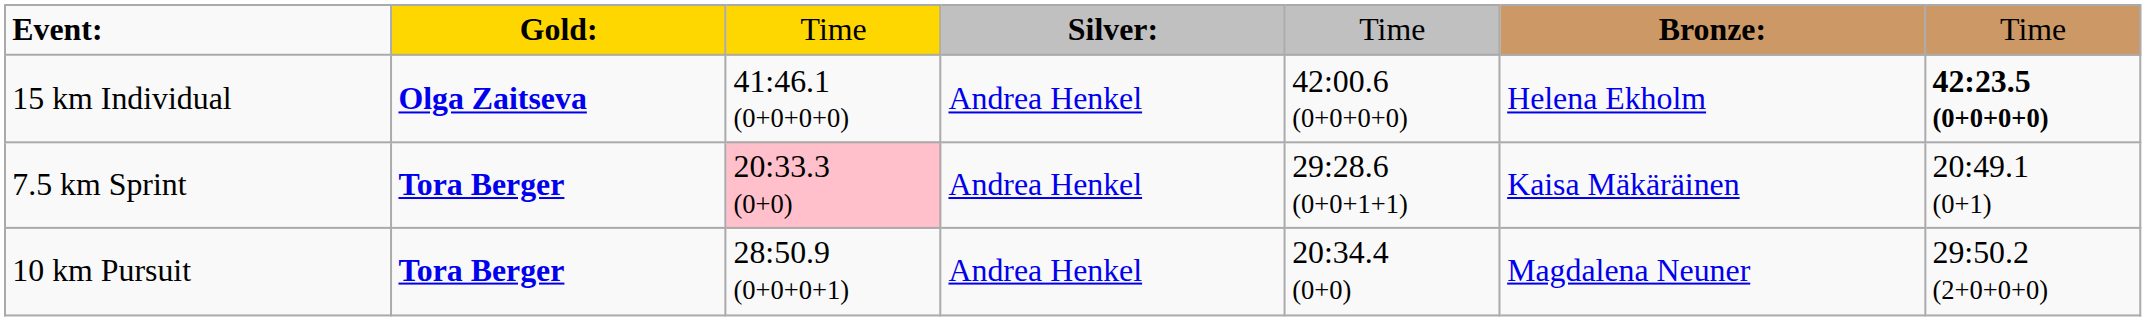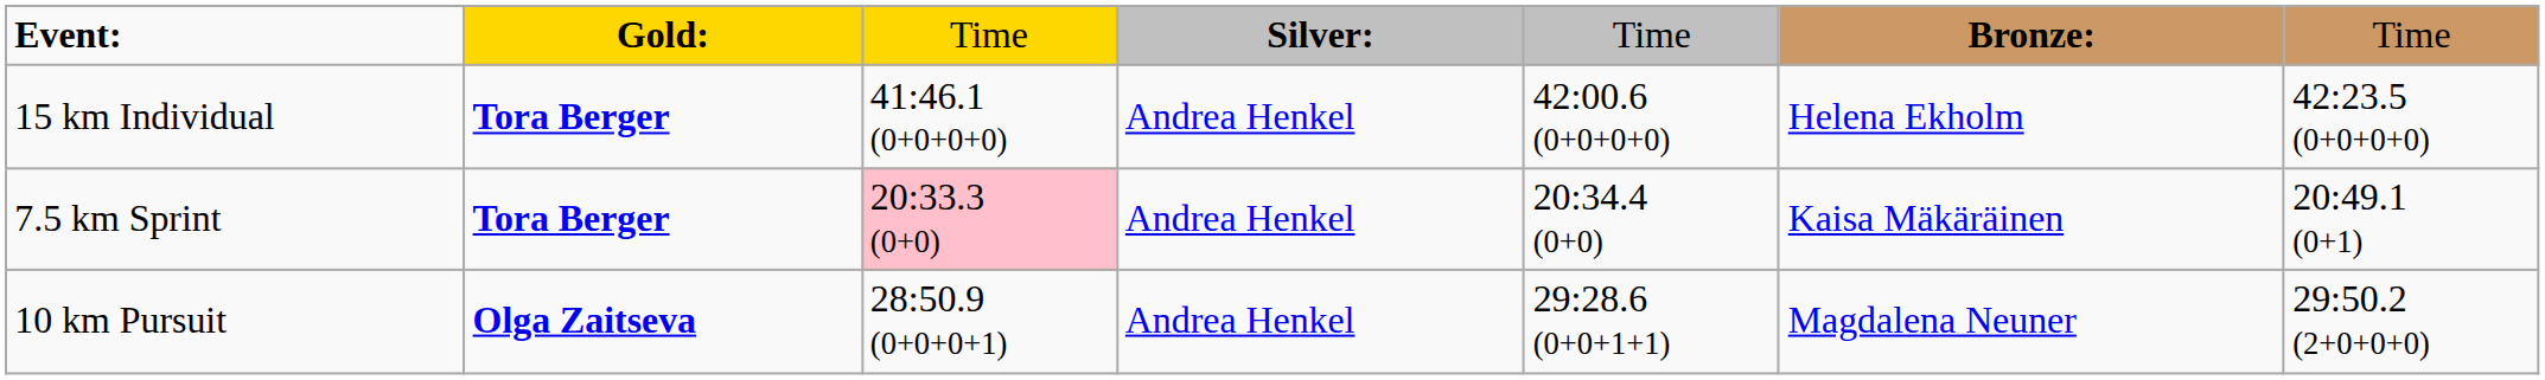15 km Individual | column 2: Olga Zaitseva -> Tora Berger
15 km Individual | column 7: bold -> normal
7.5 km Sprint | column 5: 29:28.6 (0+0+1+1) -> 20:34.4 (0+0)
10 km Pursuit | column 2: Tora Berger -> Olga Zaitseva
10 km Pursuit | column 5: 20:34.4 (0+0) -> 29:28.6 (0+0+1+1)
